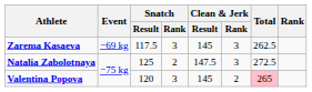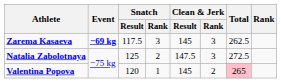Zarema Kasaeva | Event: normal -> bold
Valentina Popova | Snatch / Rank: 3 -> 1
